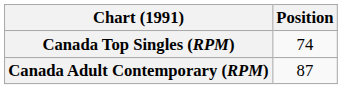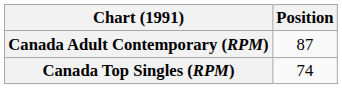rows swapped: Canada Top Singles (RPM) <-> Canada Adult Contemporary (RPM)
